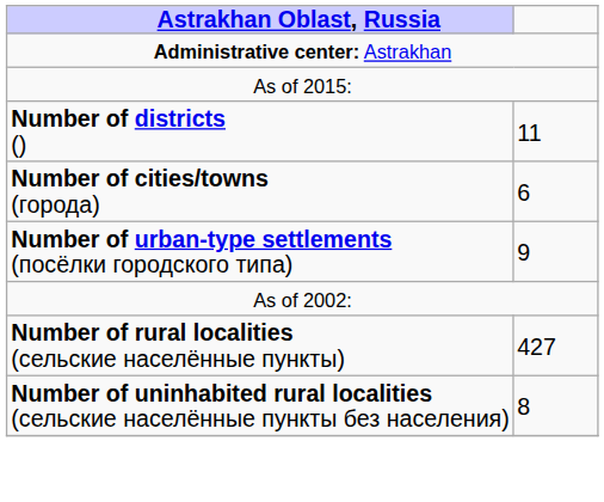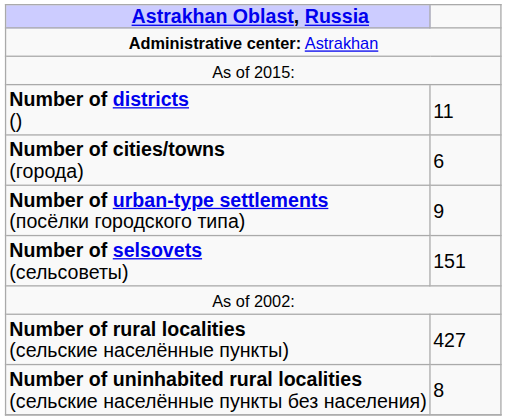+ row: Number of selsovets (сельсоветы) | 151
